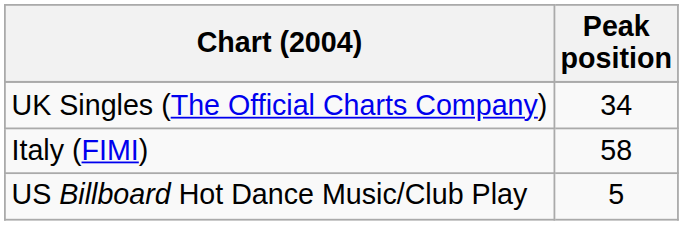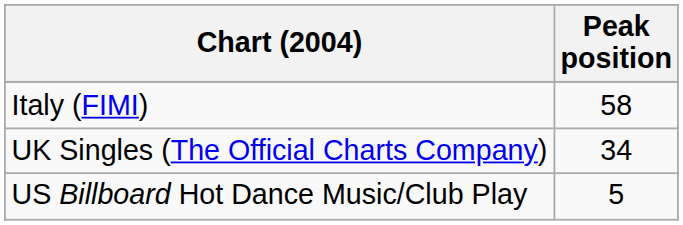rows swapped: Italy (FIMI) <-> UK Singles (The Official Charts Company)
